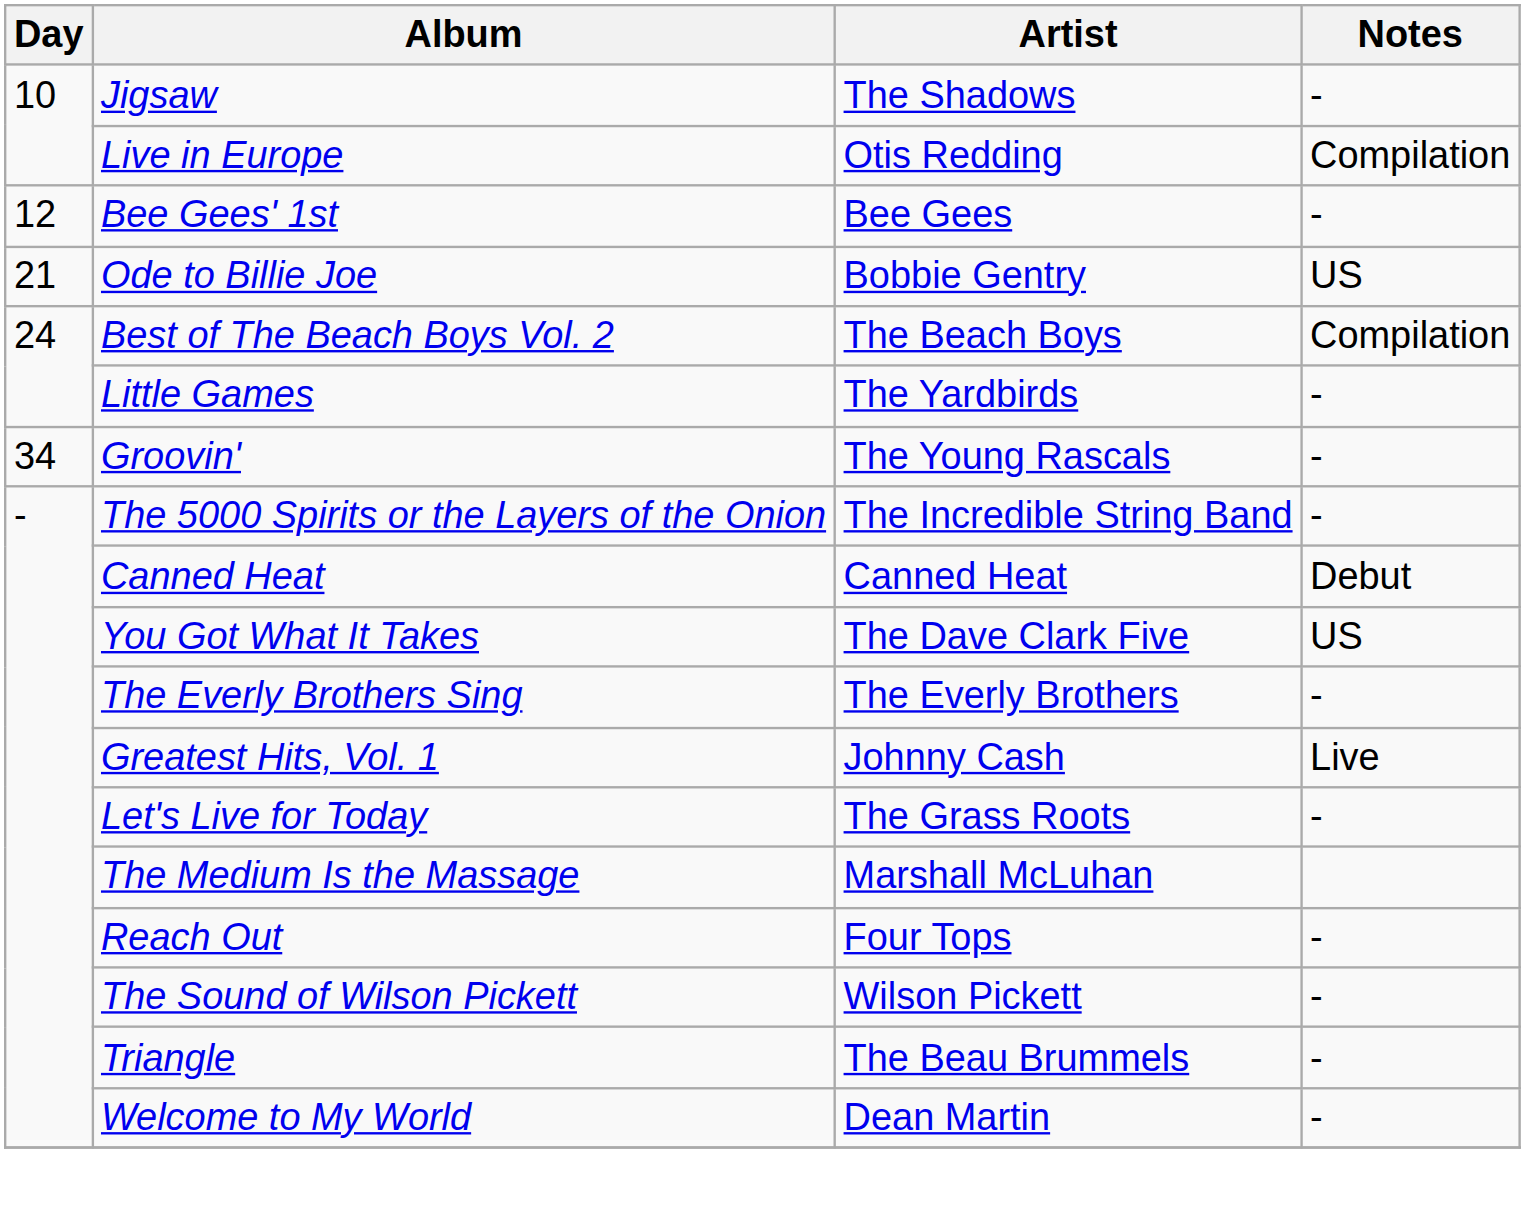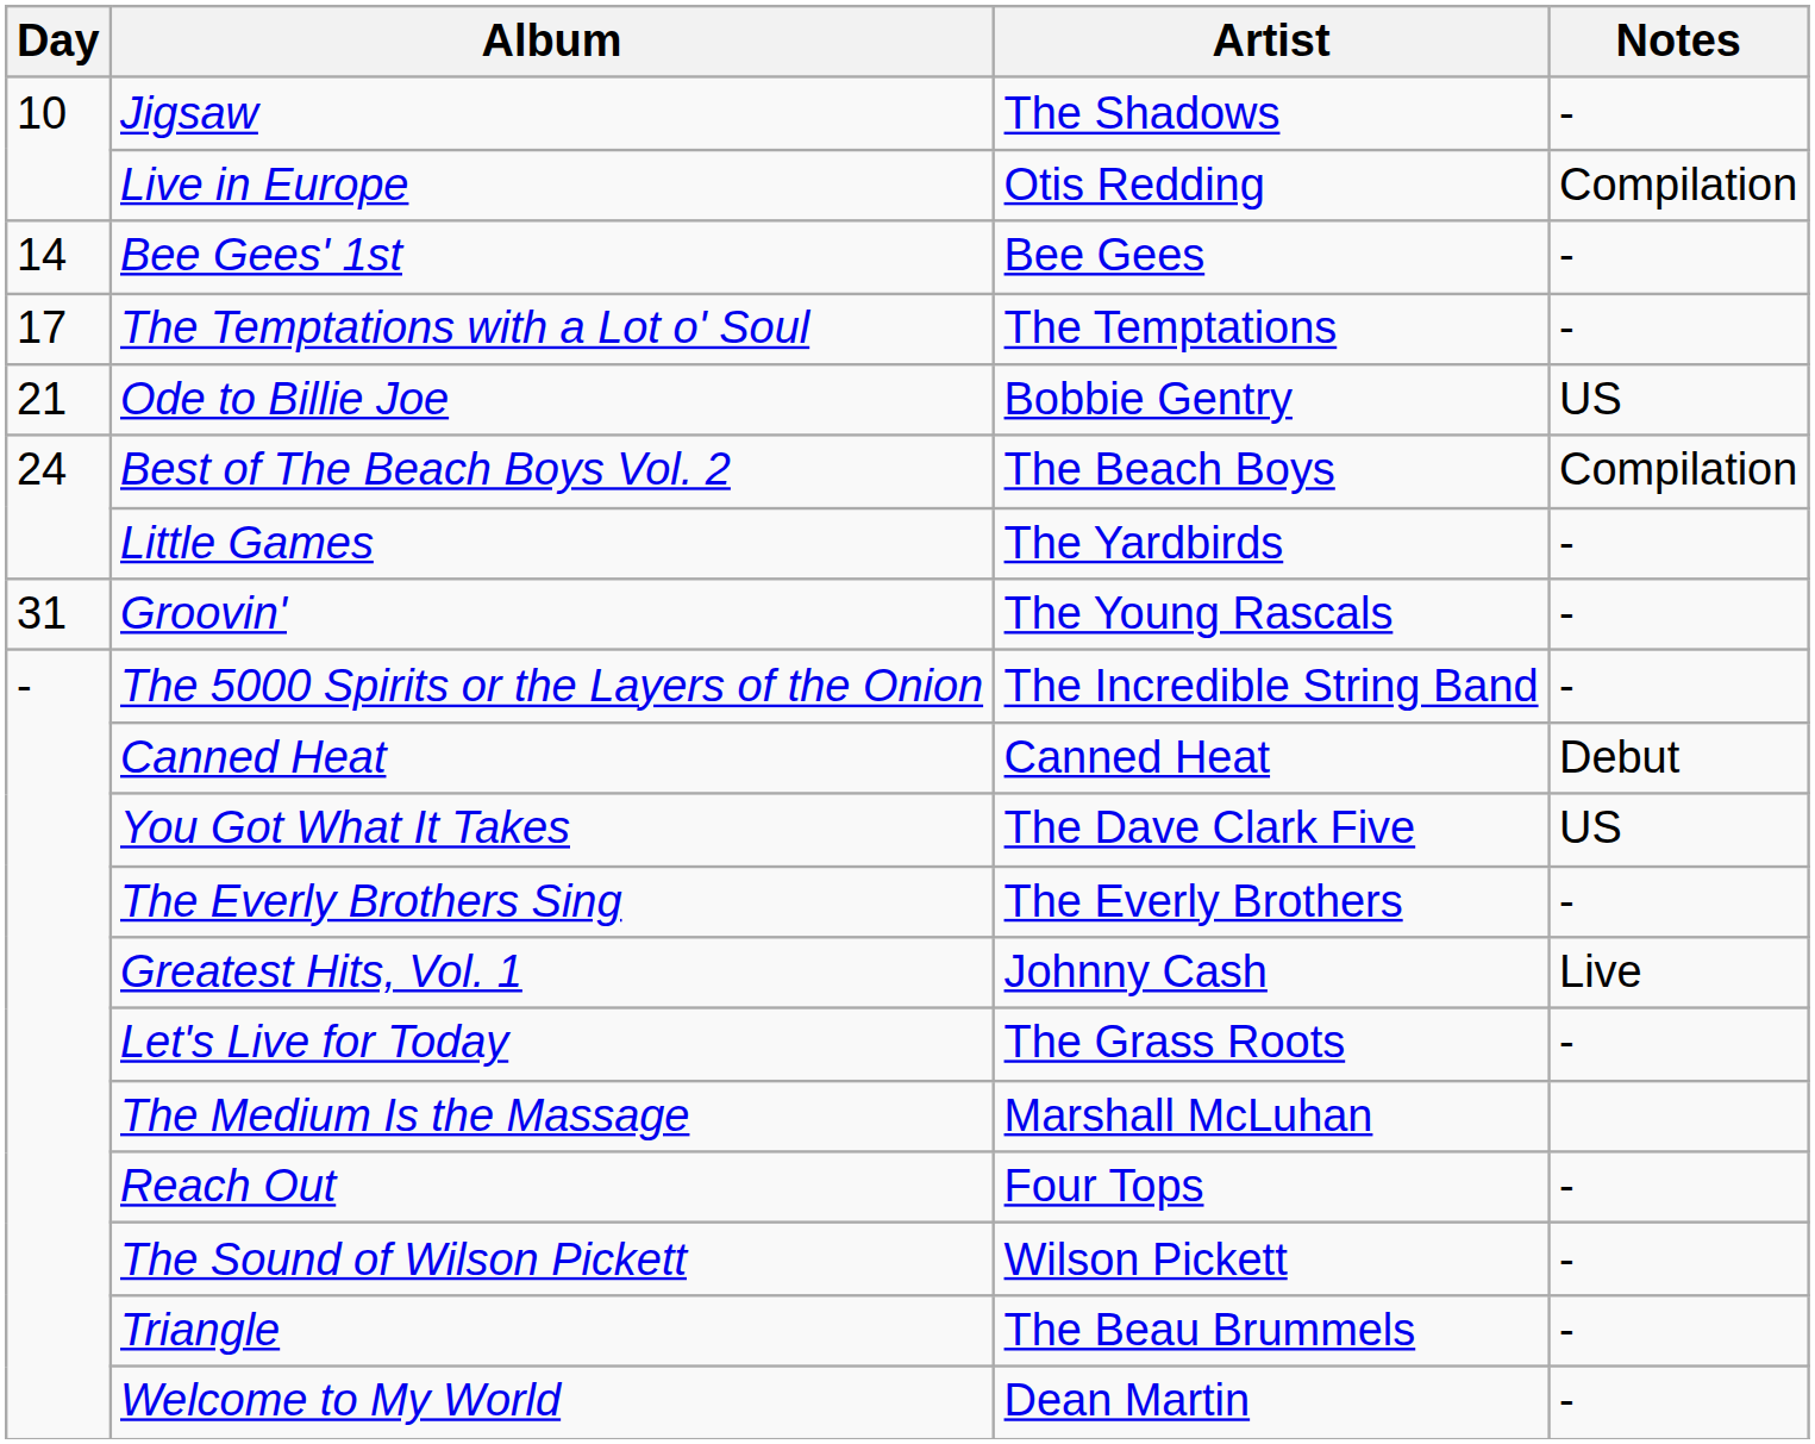Bee Gees' 1st | Day: 12 -> 14
+ row: 17 | The Temptations with a Lot o' Soul | The Temptations | -
Groovin' | Day: 34 -> 31
